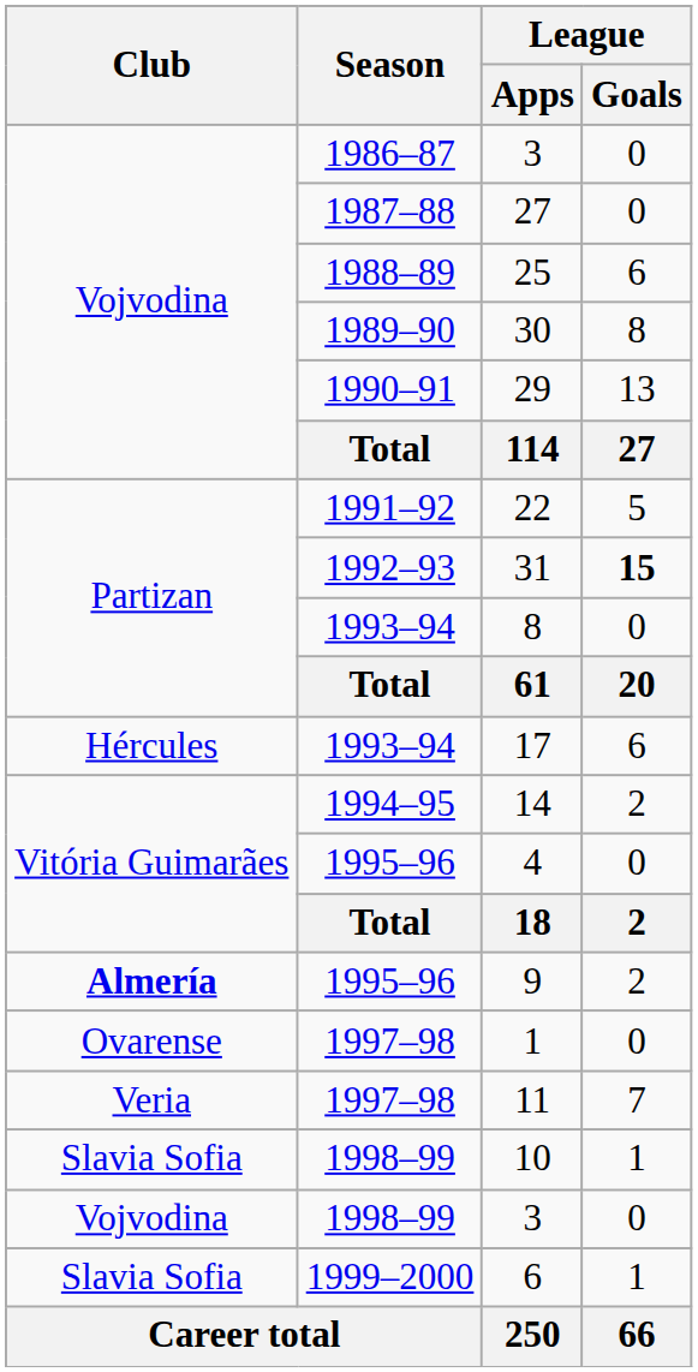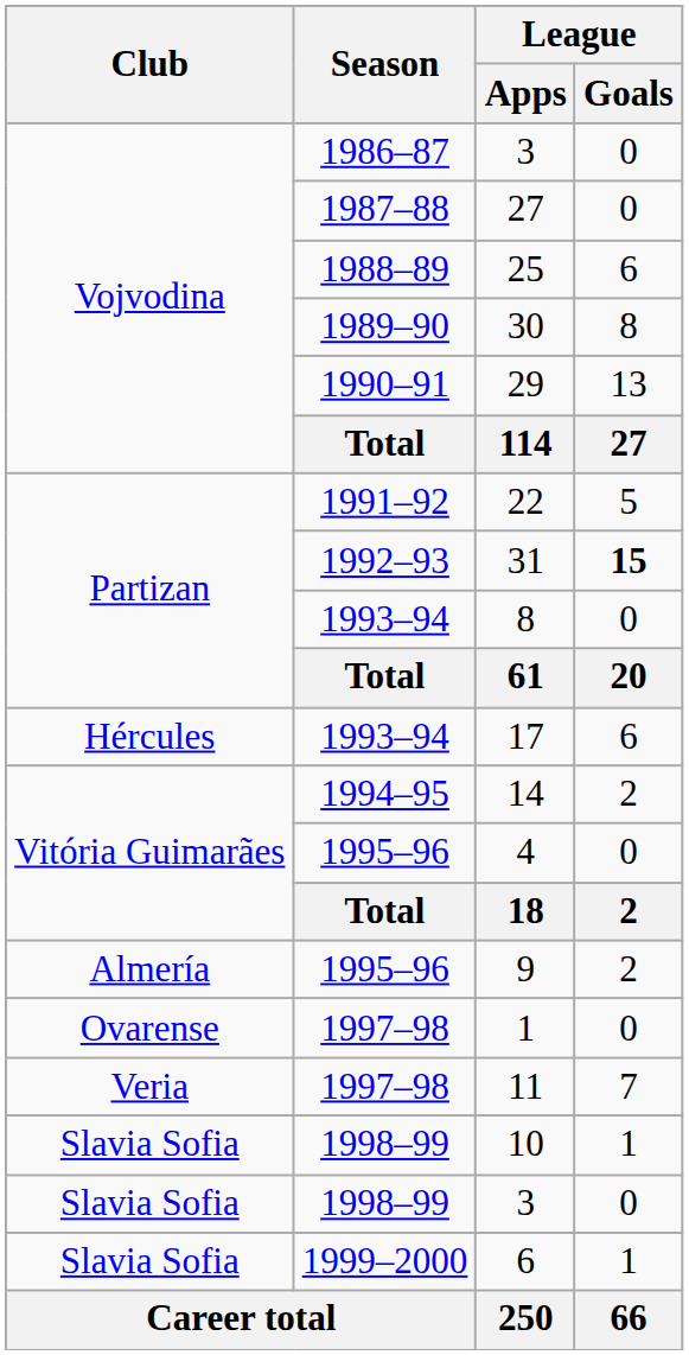9 | Club: bold -> normal
1998–99 / 3 | Club: Vojvodina -> Slavia Sofia
